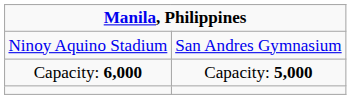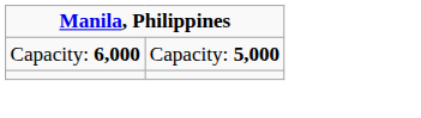- row: Ninoy Aquino Stadium | San Andres Gymnasium
